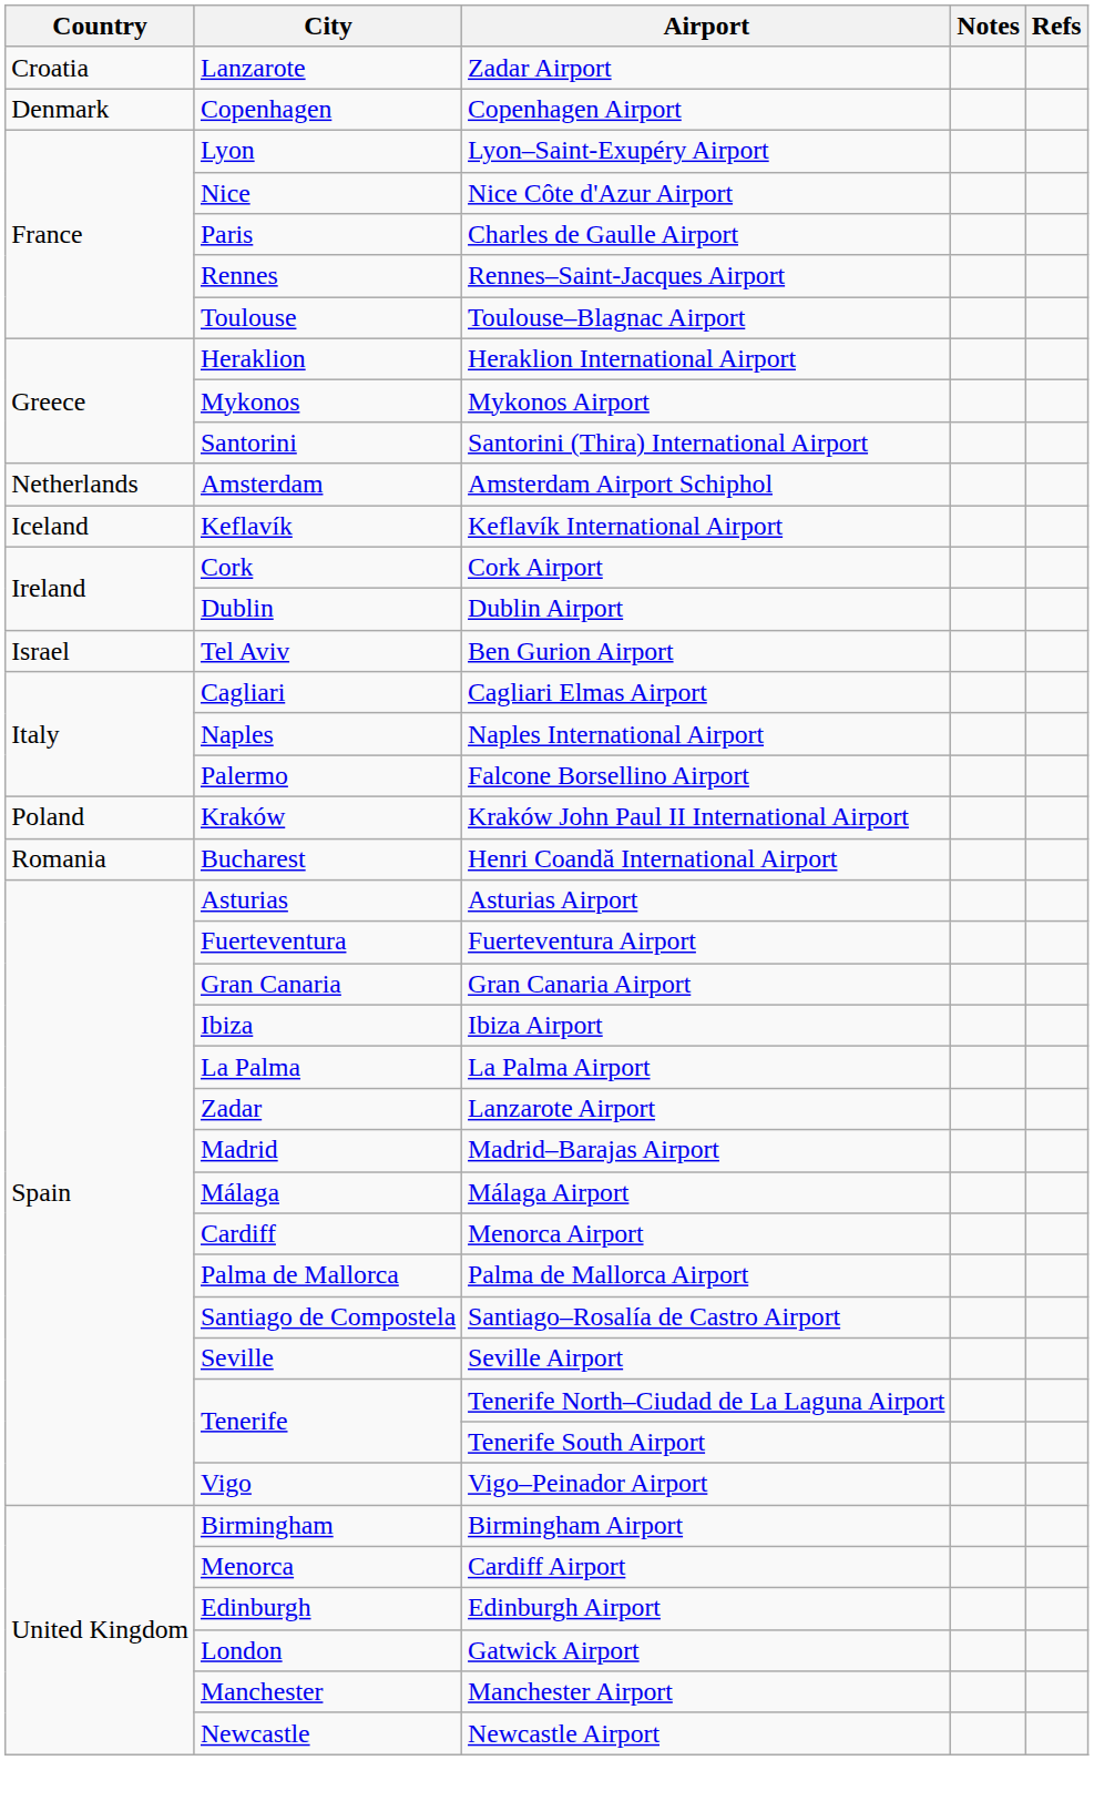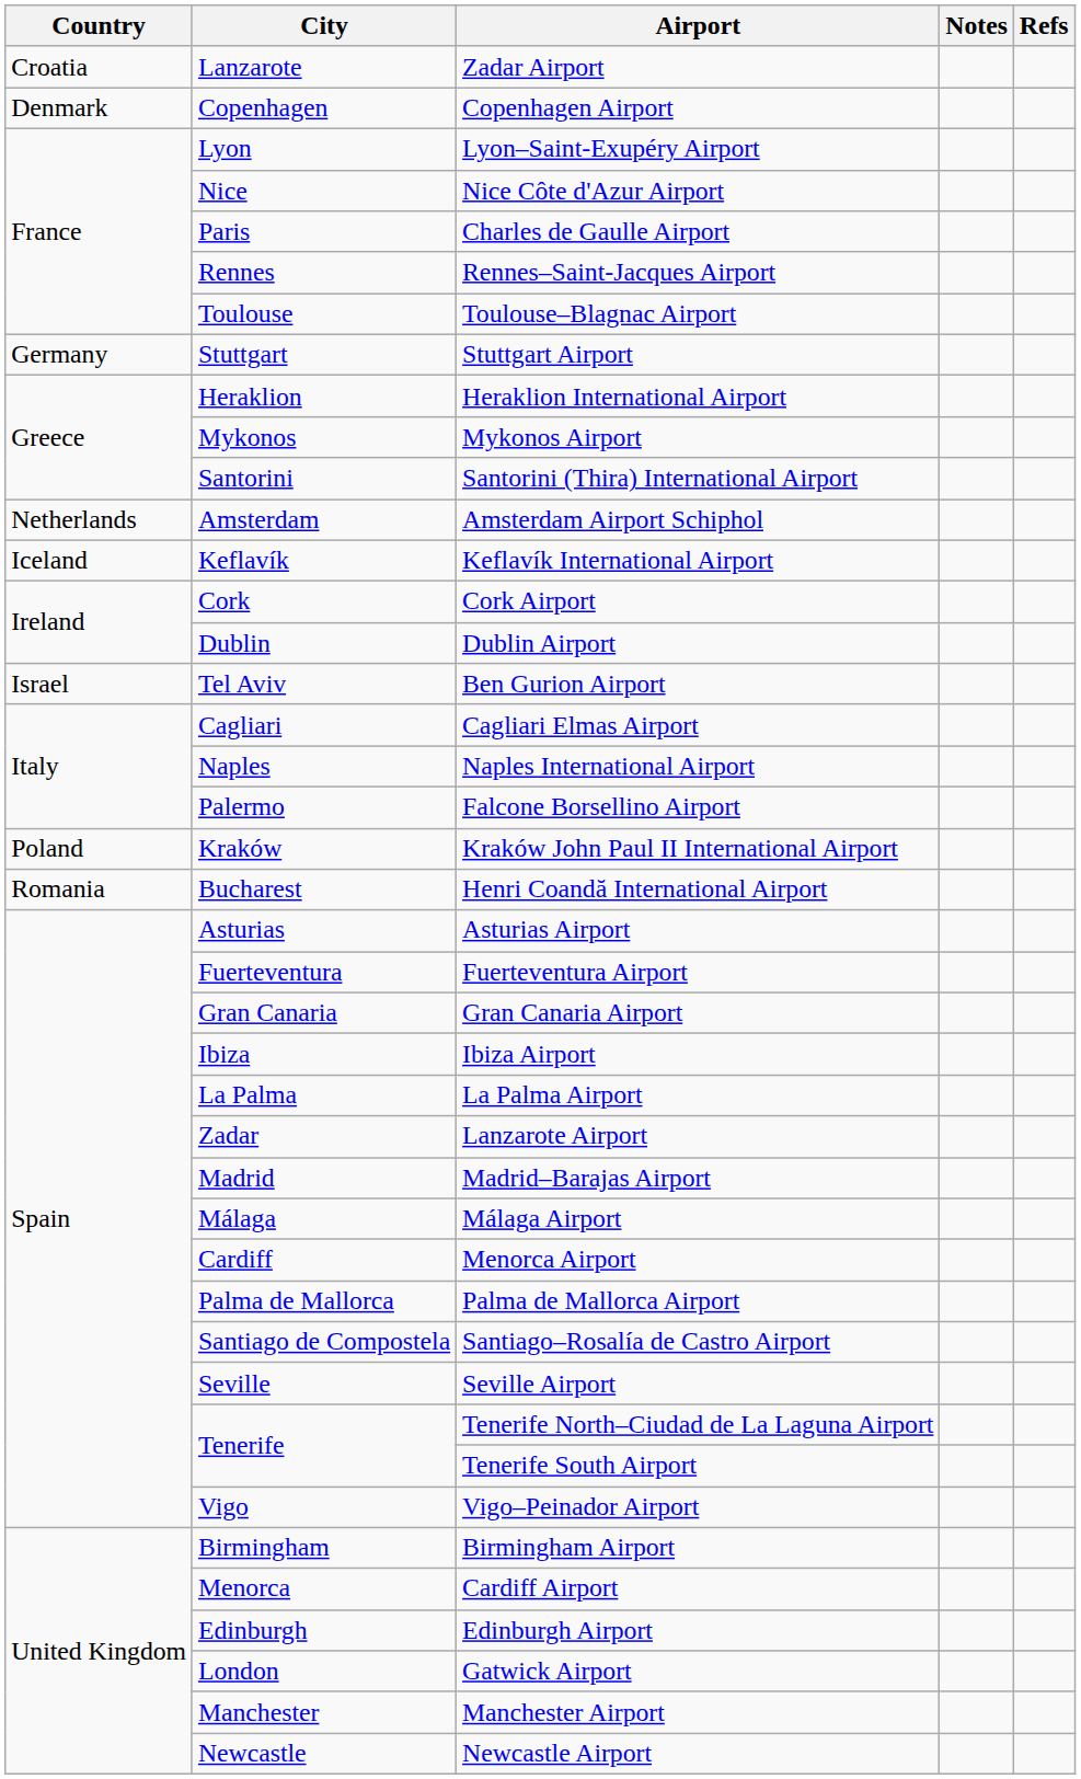+ row: Germany | Stuttgart | Stuttgart Airport
